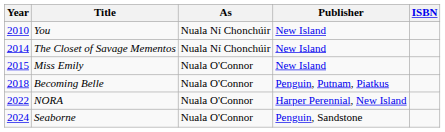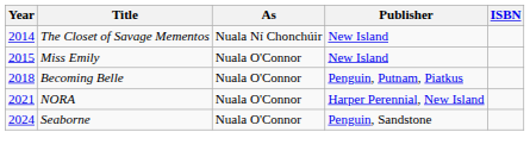- row: 2010 | You | Nuala Ní Chonchúir | New Island
NORA | Year: 2022 -> 2021
